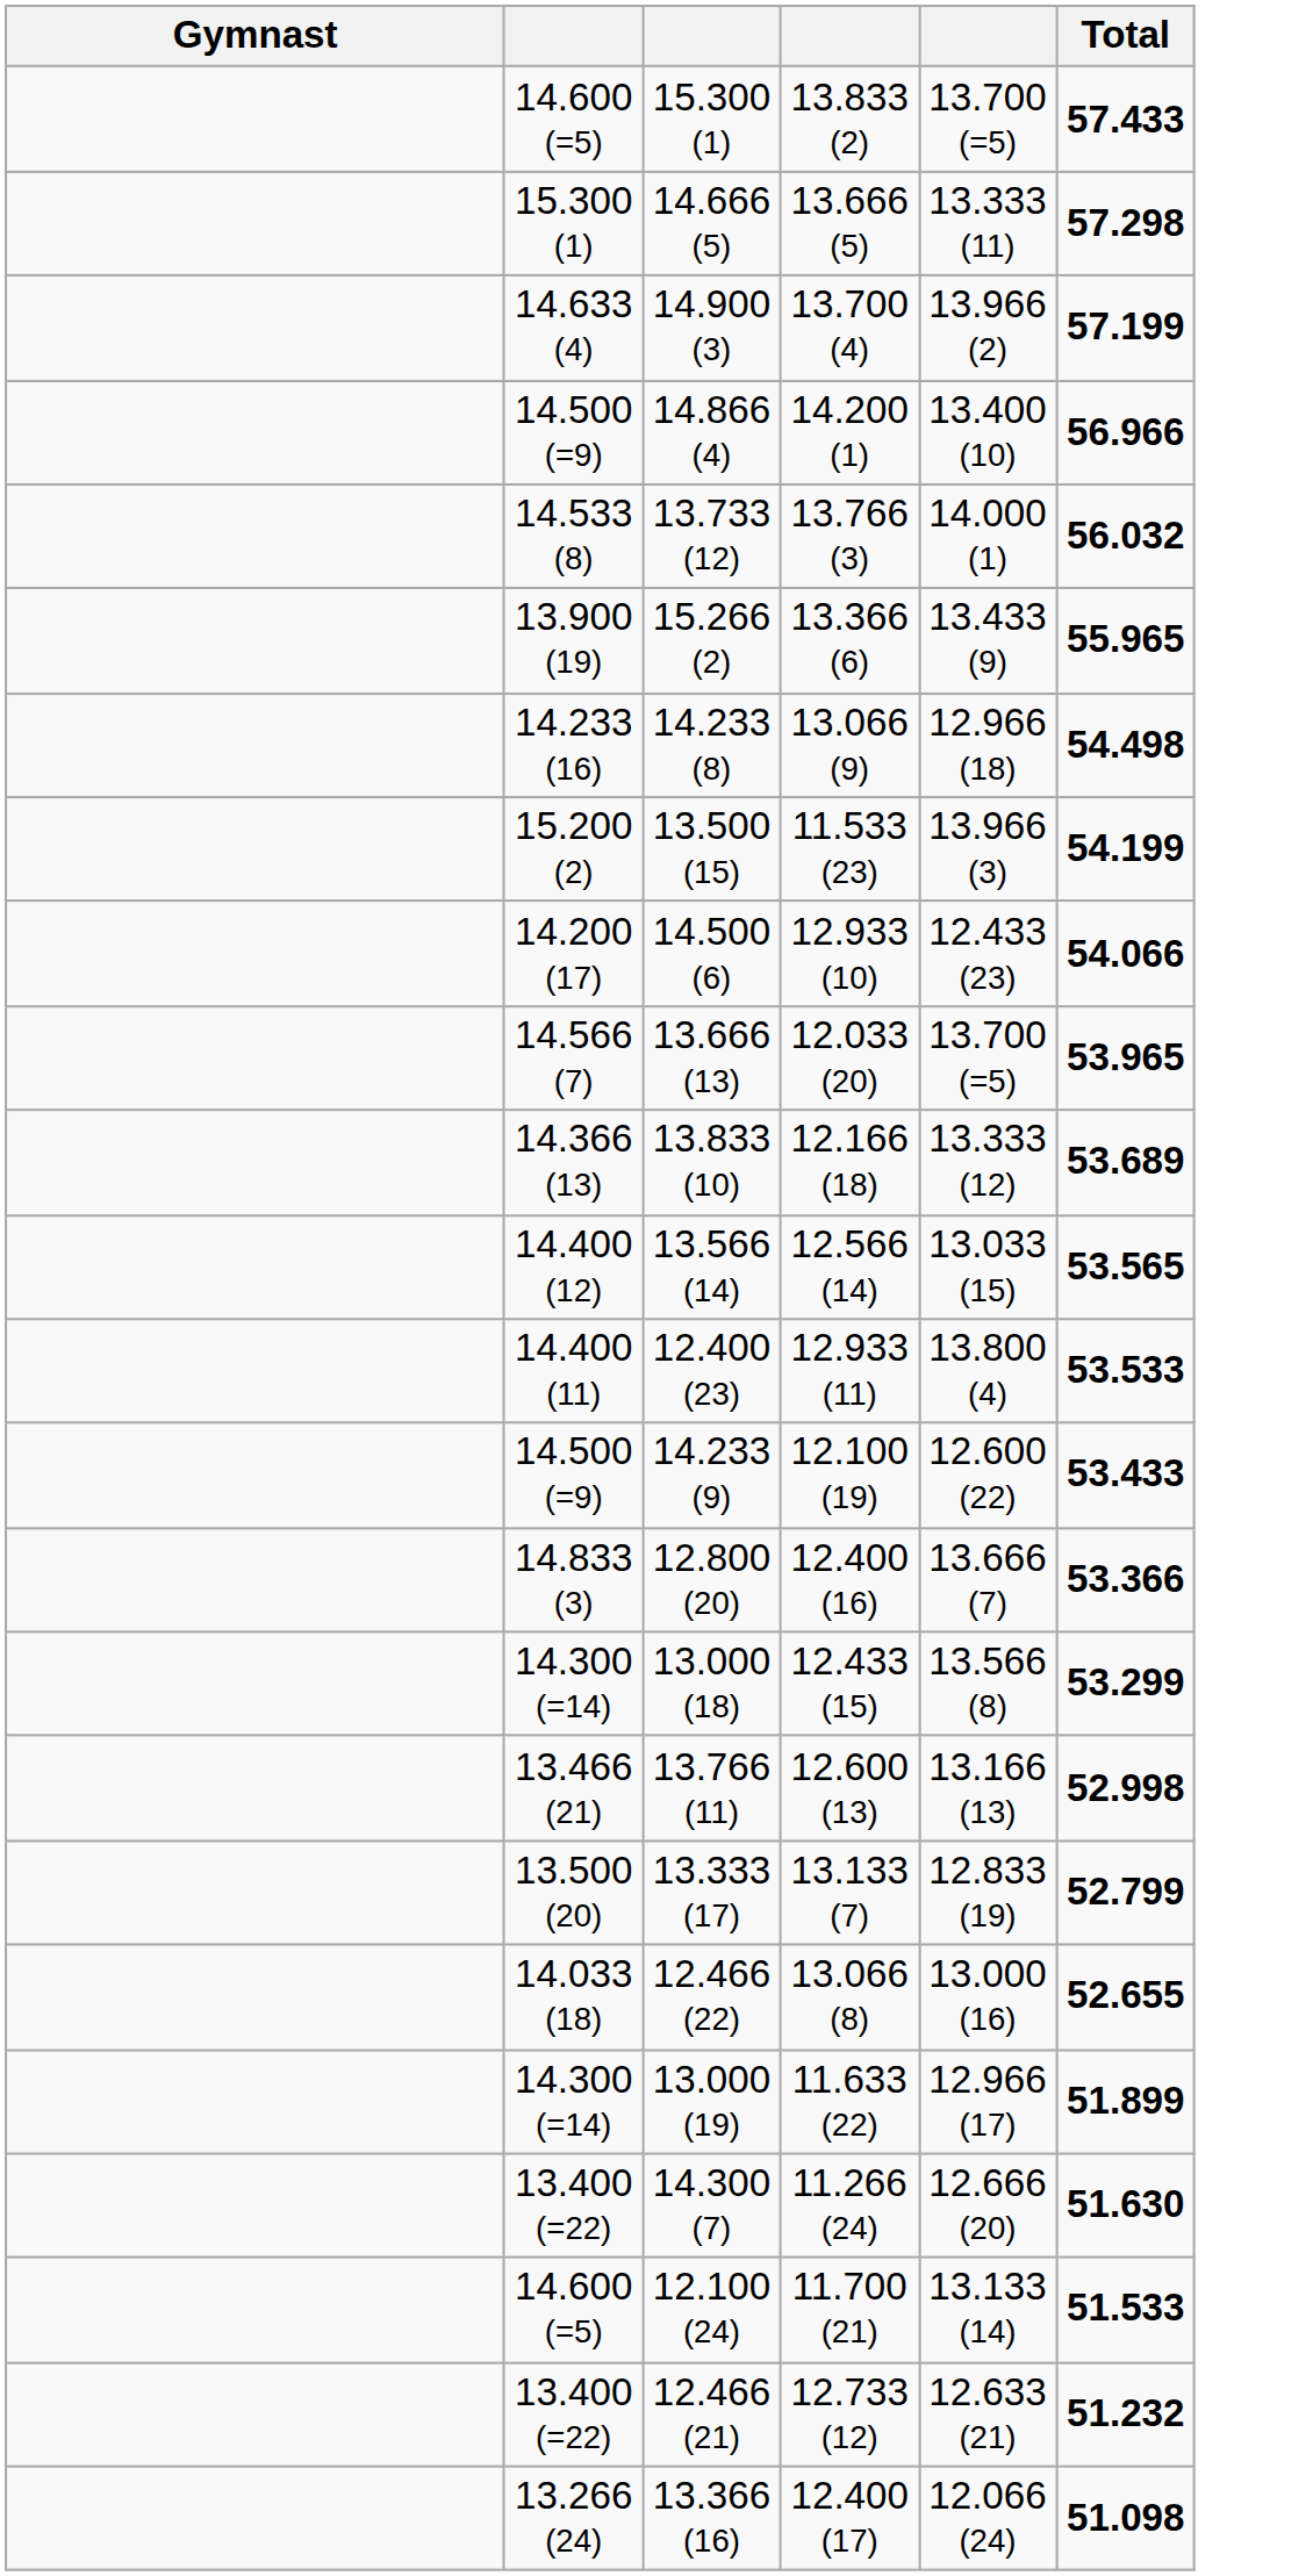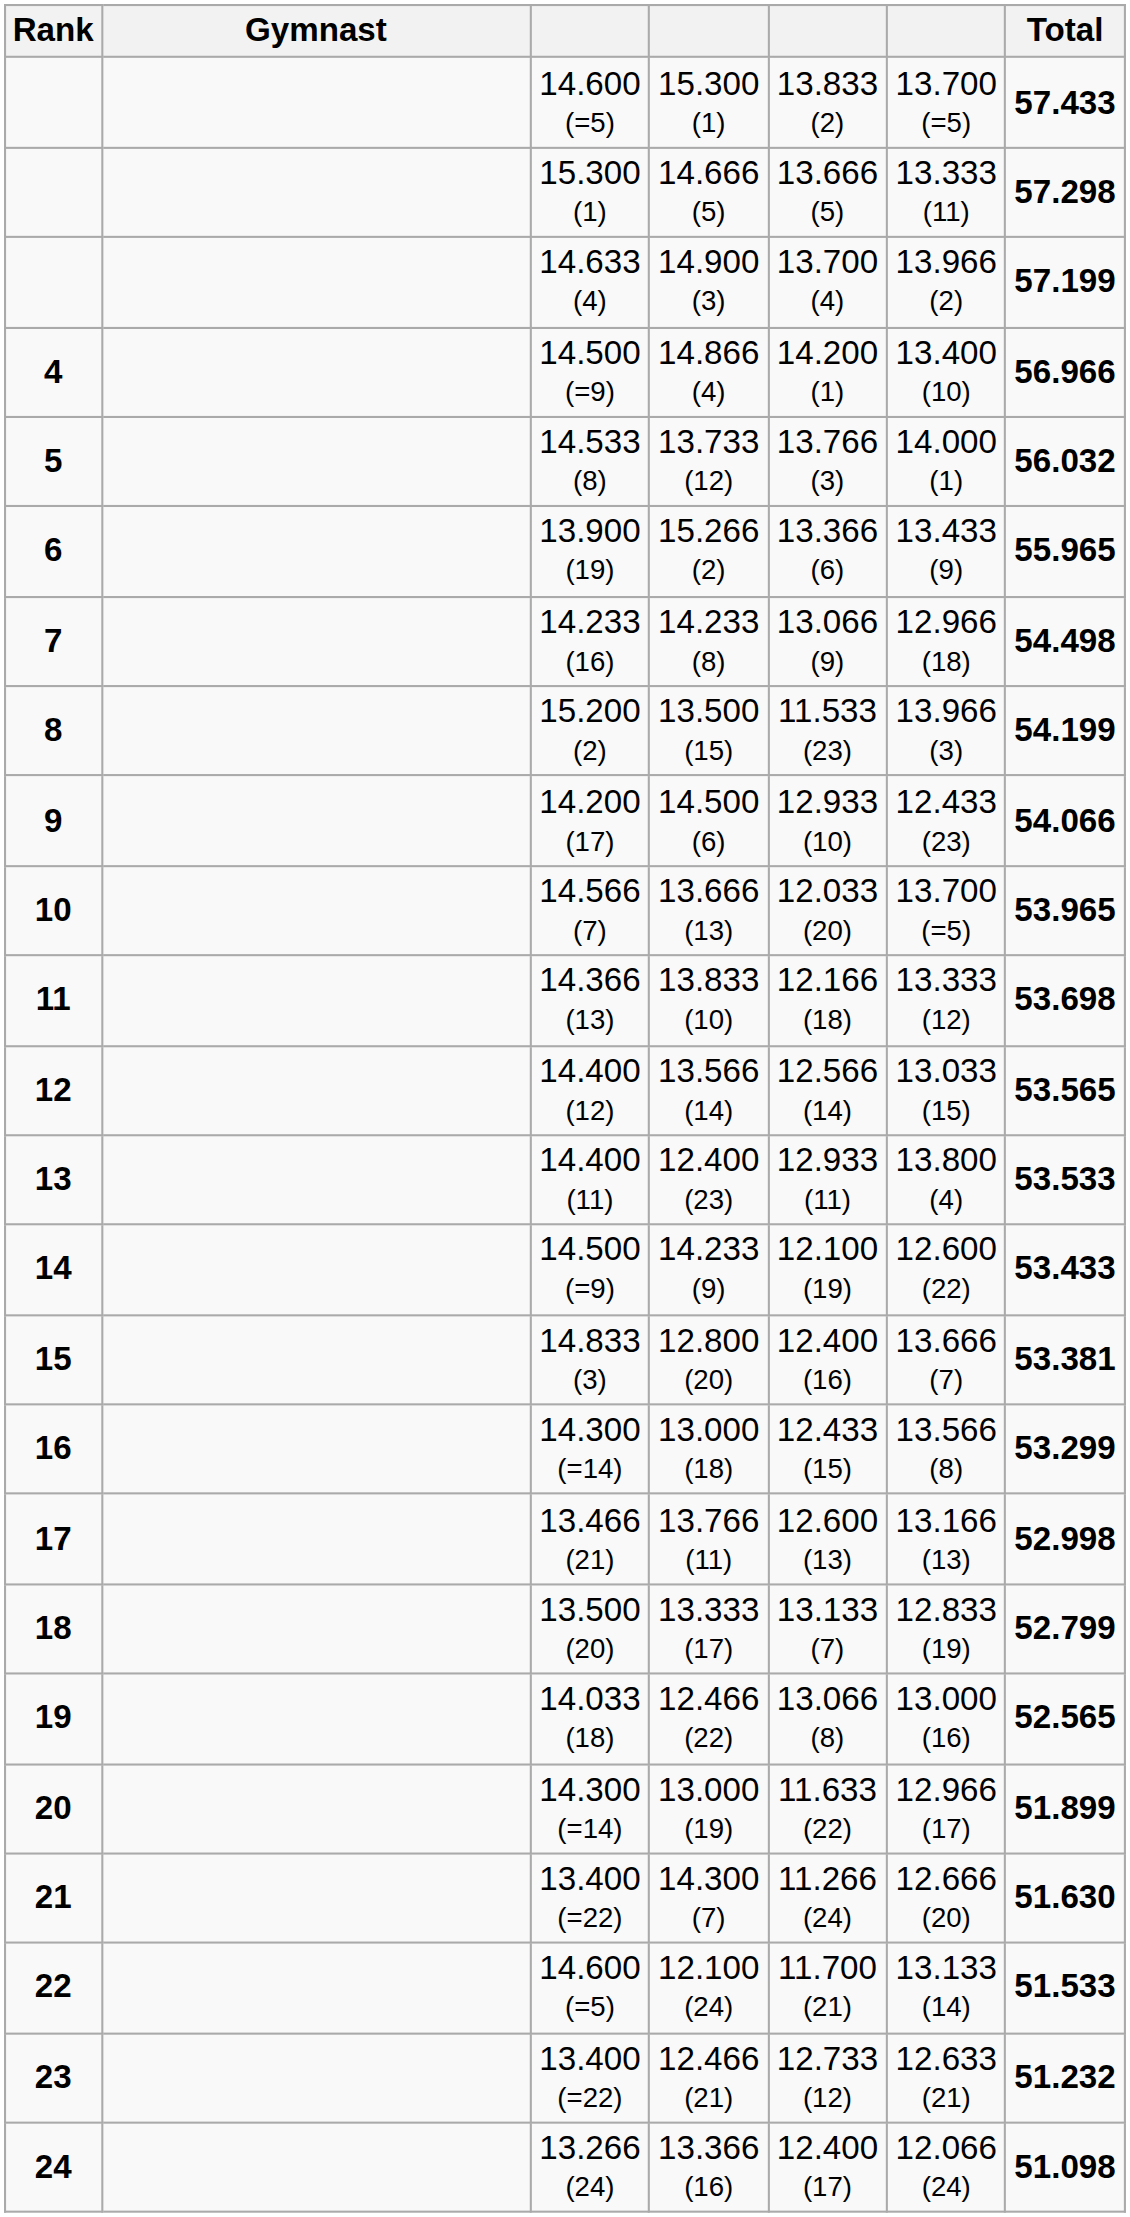+ column: Rank | 4 | 5 | 6 | 7 | 8 | 9 | 10 | 11 | 12 | 13 | 14 | 15 | 16 | 17 | 18 | 19 | 20 | 21 | 22 | 23 | 24
13.833 (10) | Total: 53.689 -> 53.698
12.800 (20) | Total: 53.366 -> 53.381
12.466 (22) | Total: 52.655 -> 52.565
